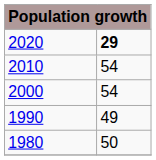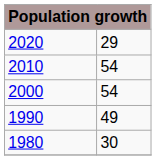2020 | column 2: bold -> normal
1980 | column 2: 50 -> 30
